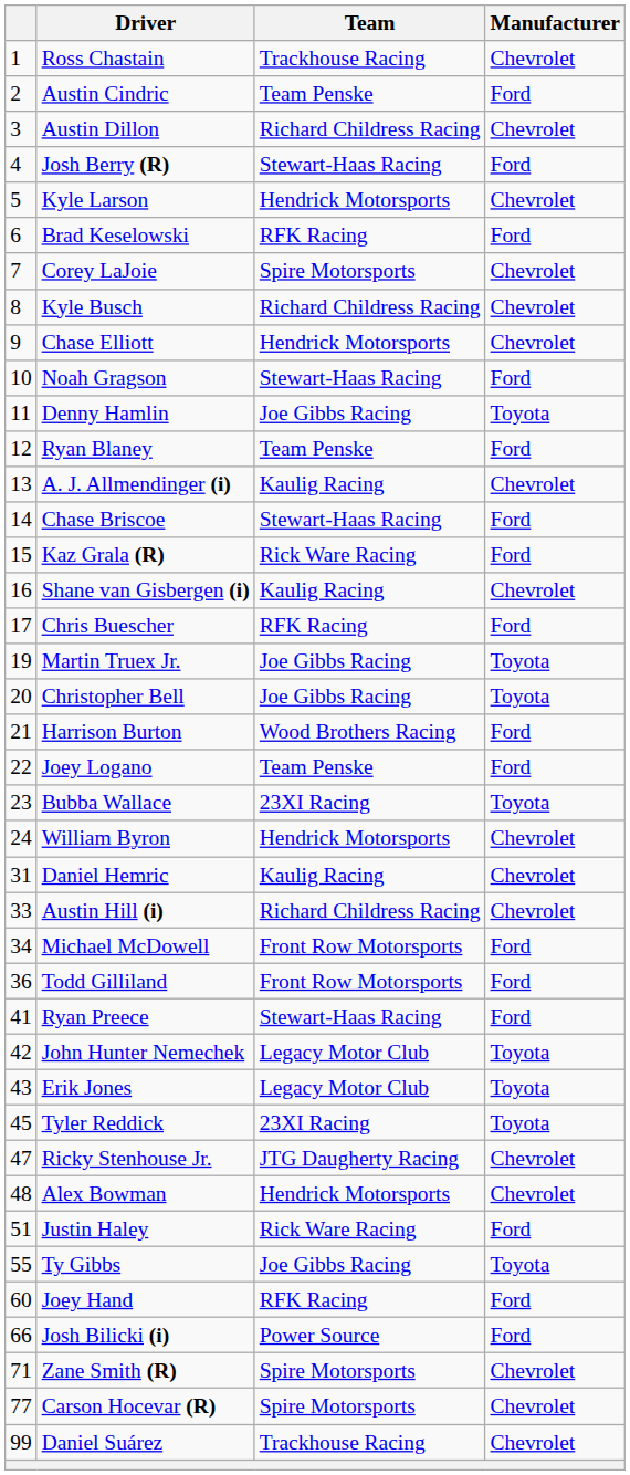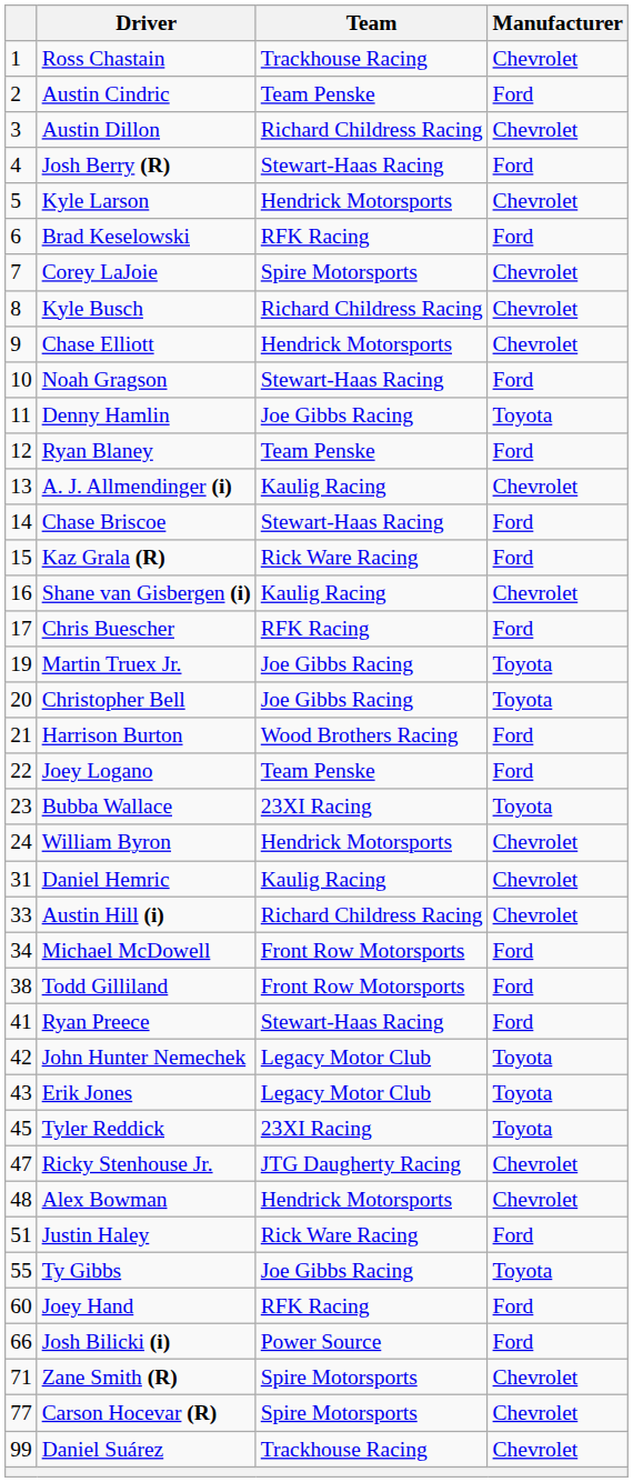Todd Gilliland | column 1: 36 -> 38
